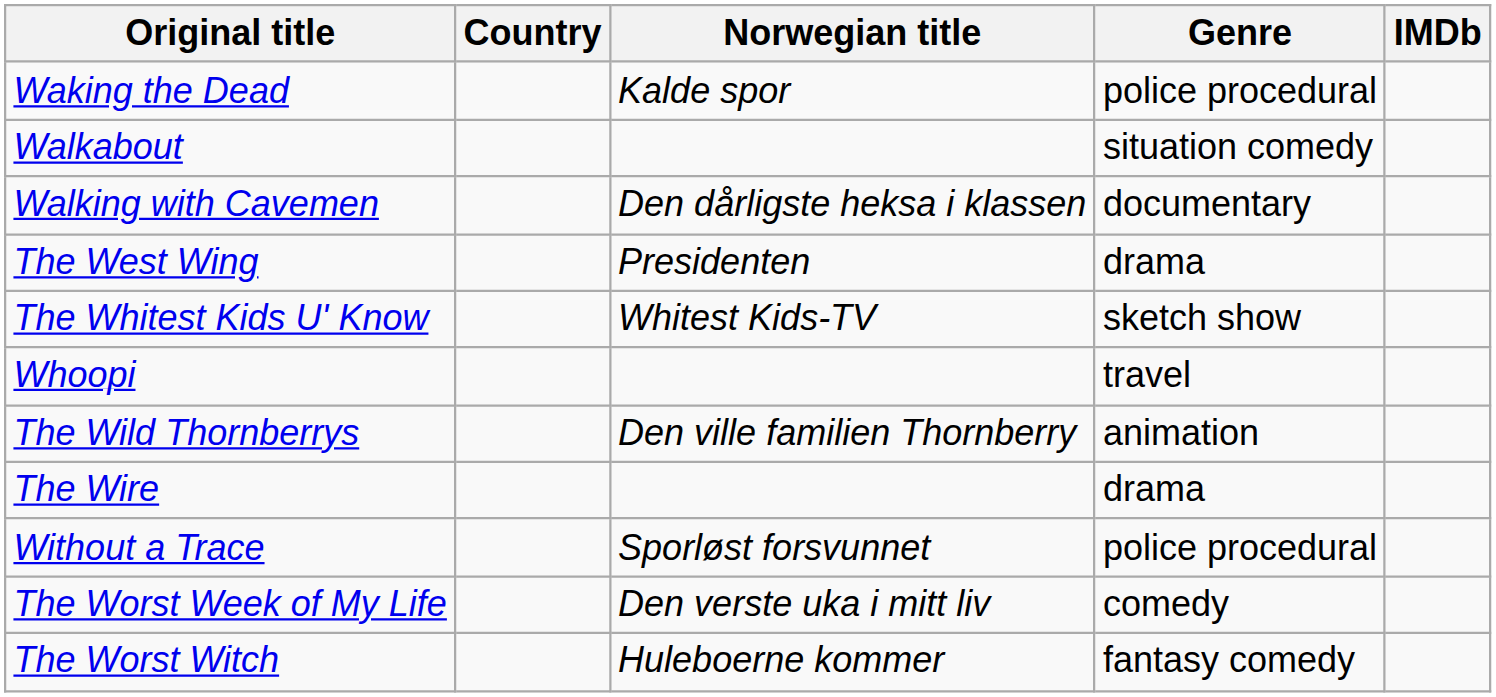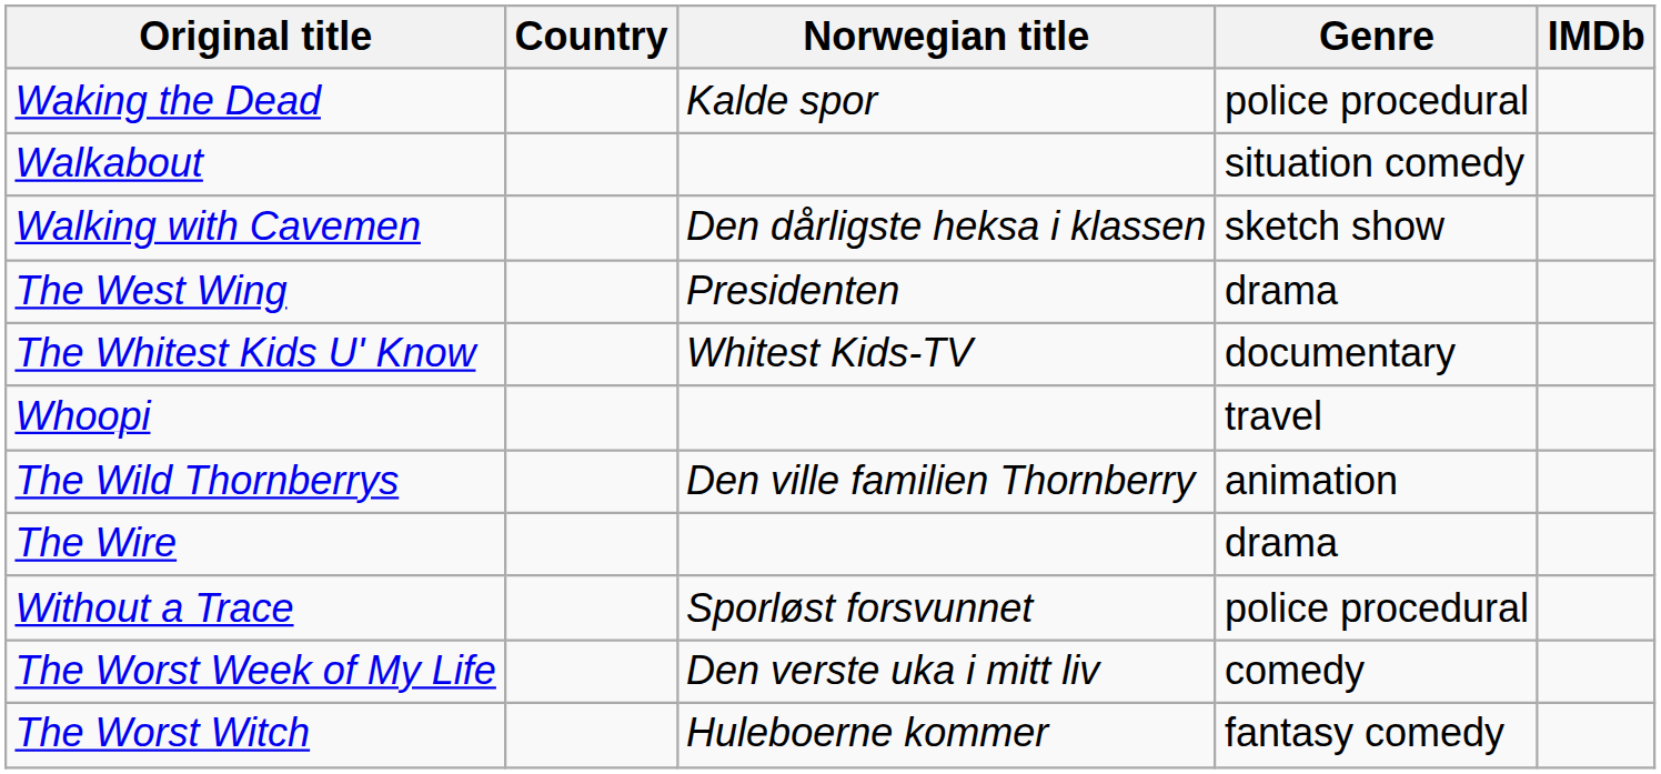Walking with Cavemen | Genre: documentary -> sketch show
The Whitest Kids U' Know | Genre: sketch show -> documentary
